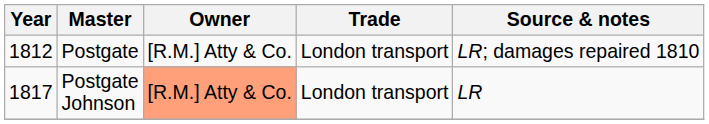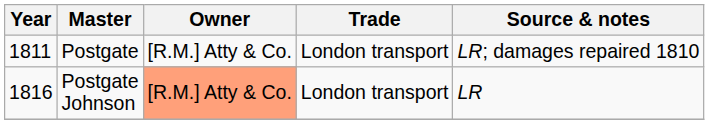Postgate | Year: 1812 -> 1811
Postgate Johnson | Year: 1817 -> 1816
